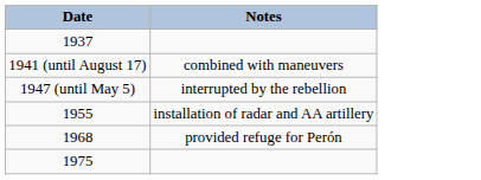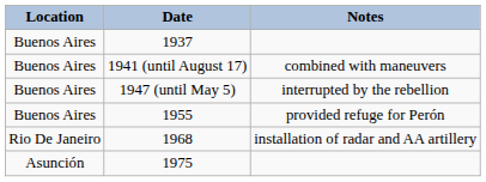+ column: Location | Buenos Aires | Buenos Aires | Buenos Aires | Buenos Aires | Rio De Janeiro | Asunción
1955 | Notes: installation of radar and AA artillery -> provided refuge for Perón
1968 | Notes: provided refuge for Perón -> installation of radar and AA artillery
